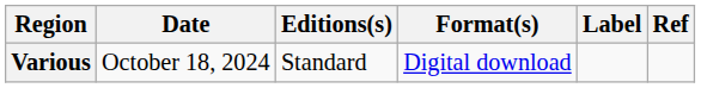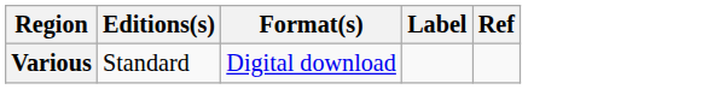- column: Date | October 18, 2024
